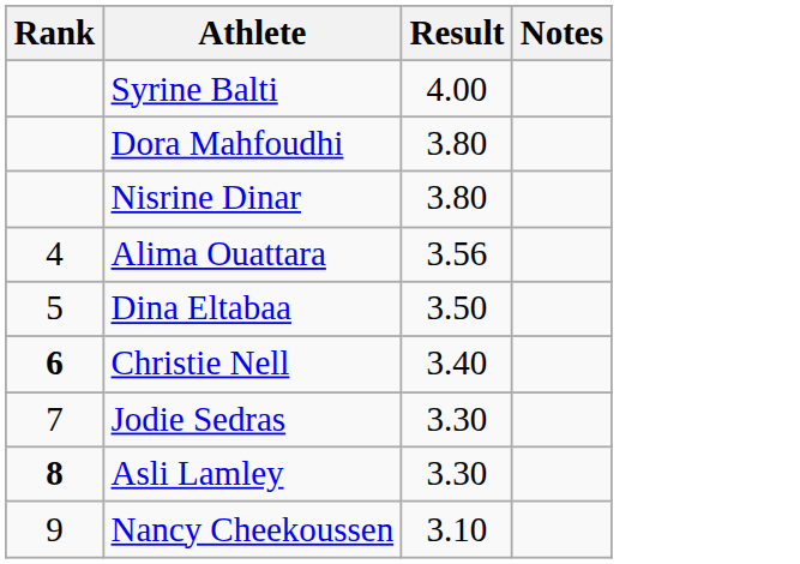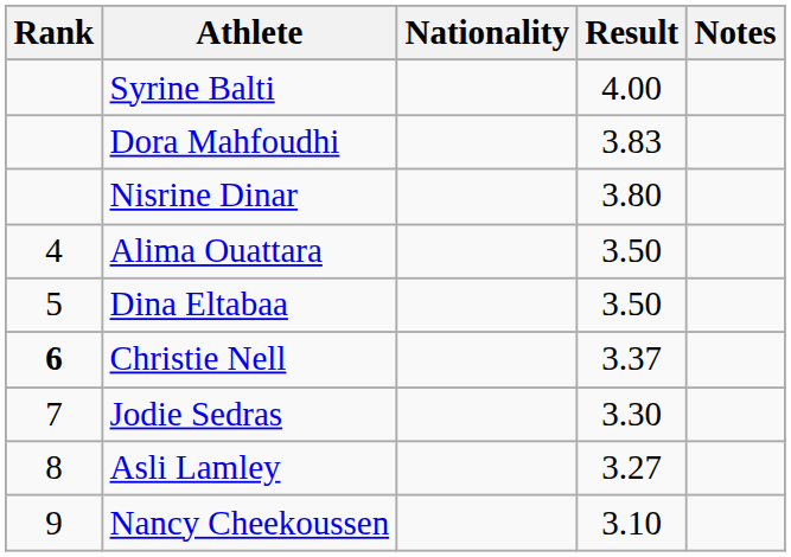+ column: Nationality
Dora Mahfoudhi | Result: 3.80 -> 3.83
Alima Ouattara | Result: 3.56 -> 3.50
Christie Nell | Result: 3.40 -> 3.37
Asli Lamley | Rank: bold -> normal
Asli Lamley | Result: 3.30 -> 3.27
